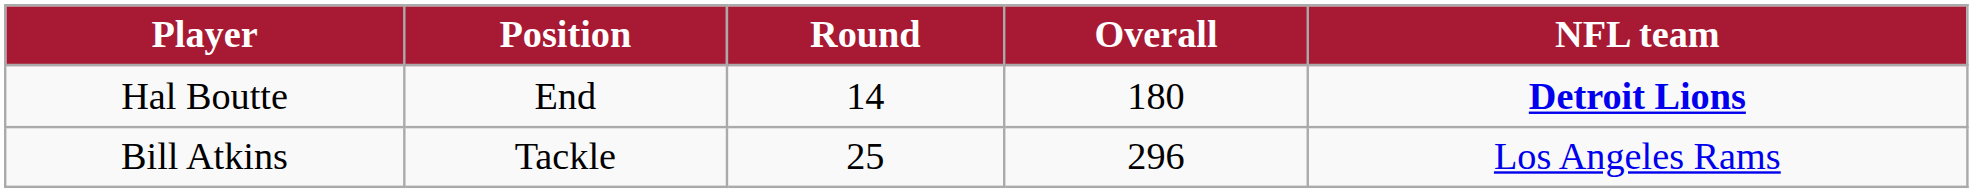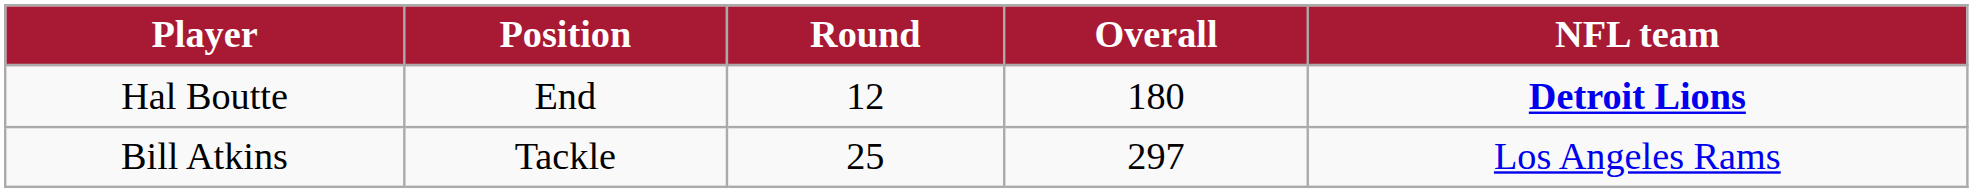Hal Boutte | Round: 14 -> 12
Bill Atkins | Overall: 296 -> 297
